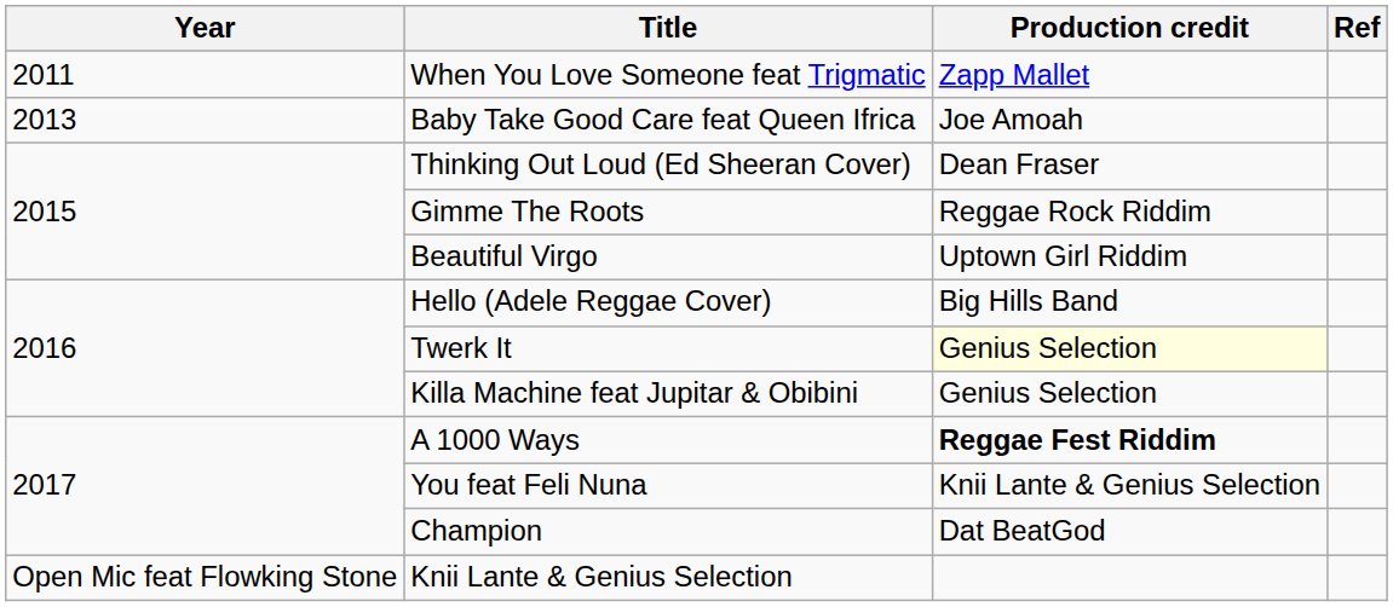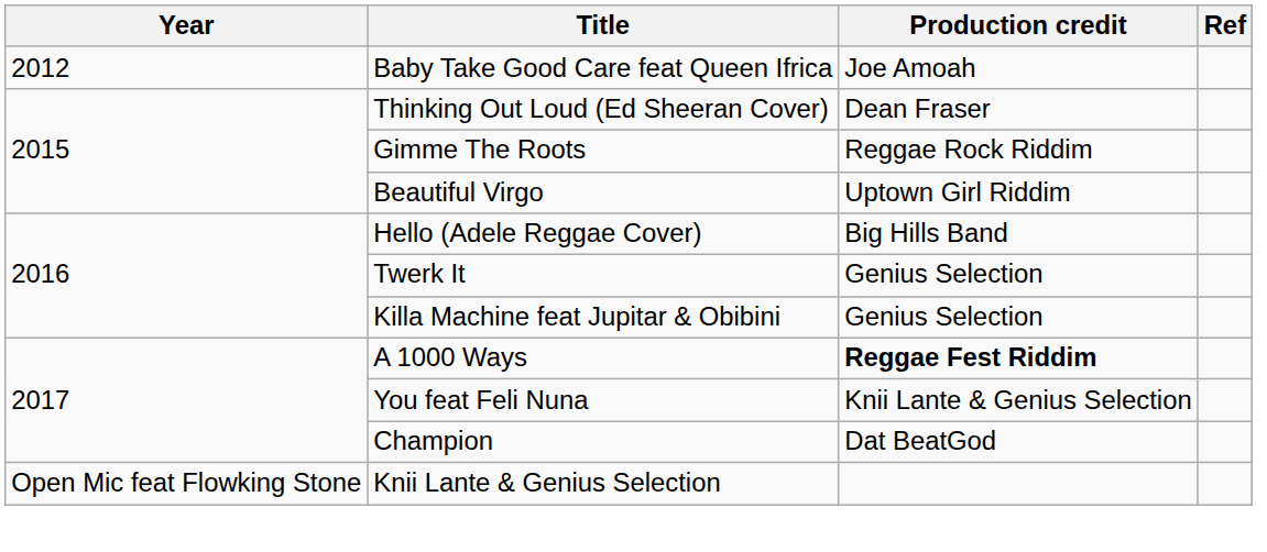- row: 2011 | When You Love Someone feat Trigmatic | Zapp Mallet
Baby Take Good Care feat Queen Ifrica | Year: 2013 -> 2012
Twerk It | Production credit: lightyellow background -> no background
